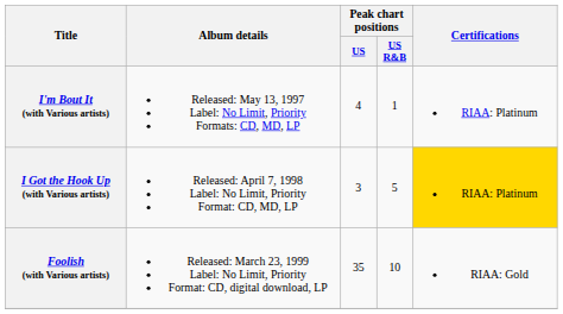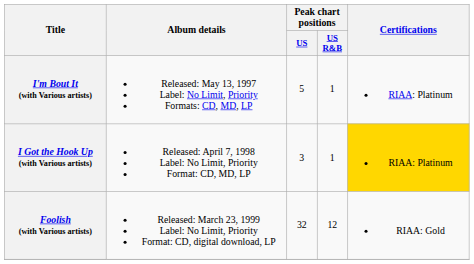I'm Bout It (with Various artists) | Peak chart positions / US: 4 -> 5
I Got the Hook Up (with Various artists) | Peak chart positions / US R&B: 5 -> 1
Foolish (with Various artists) | Peak chart positions / US: 35 -> 32
Foolish (with Various artists) | Peak chart positions / US R&B: 10 -> 12
